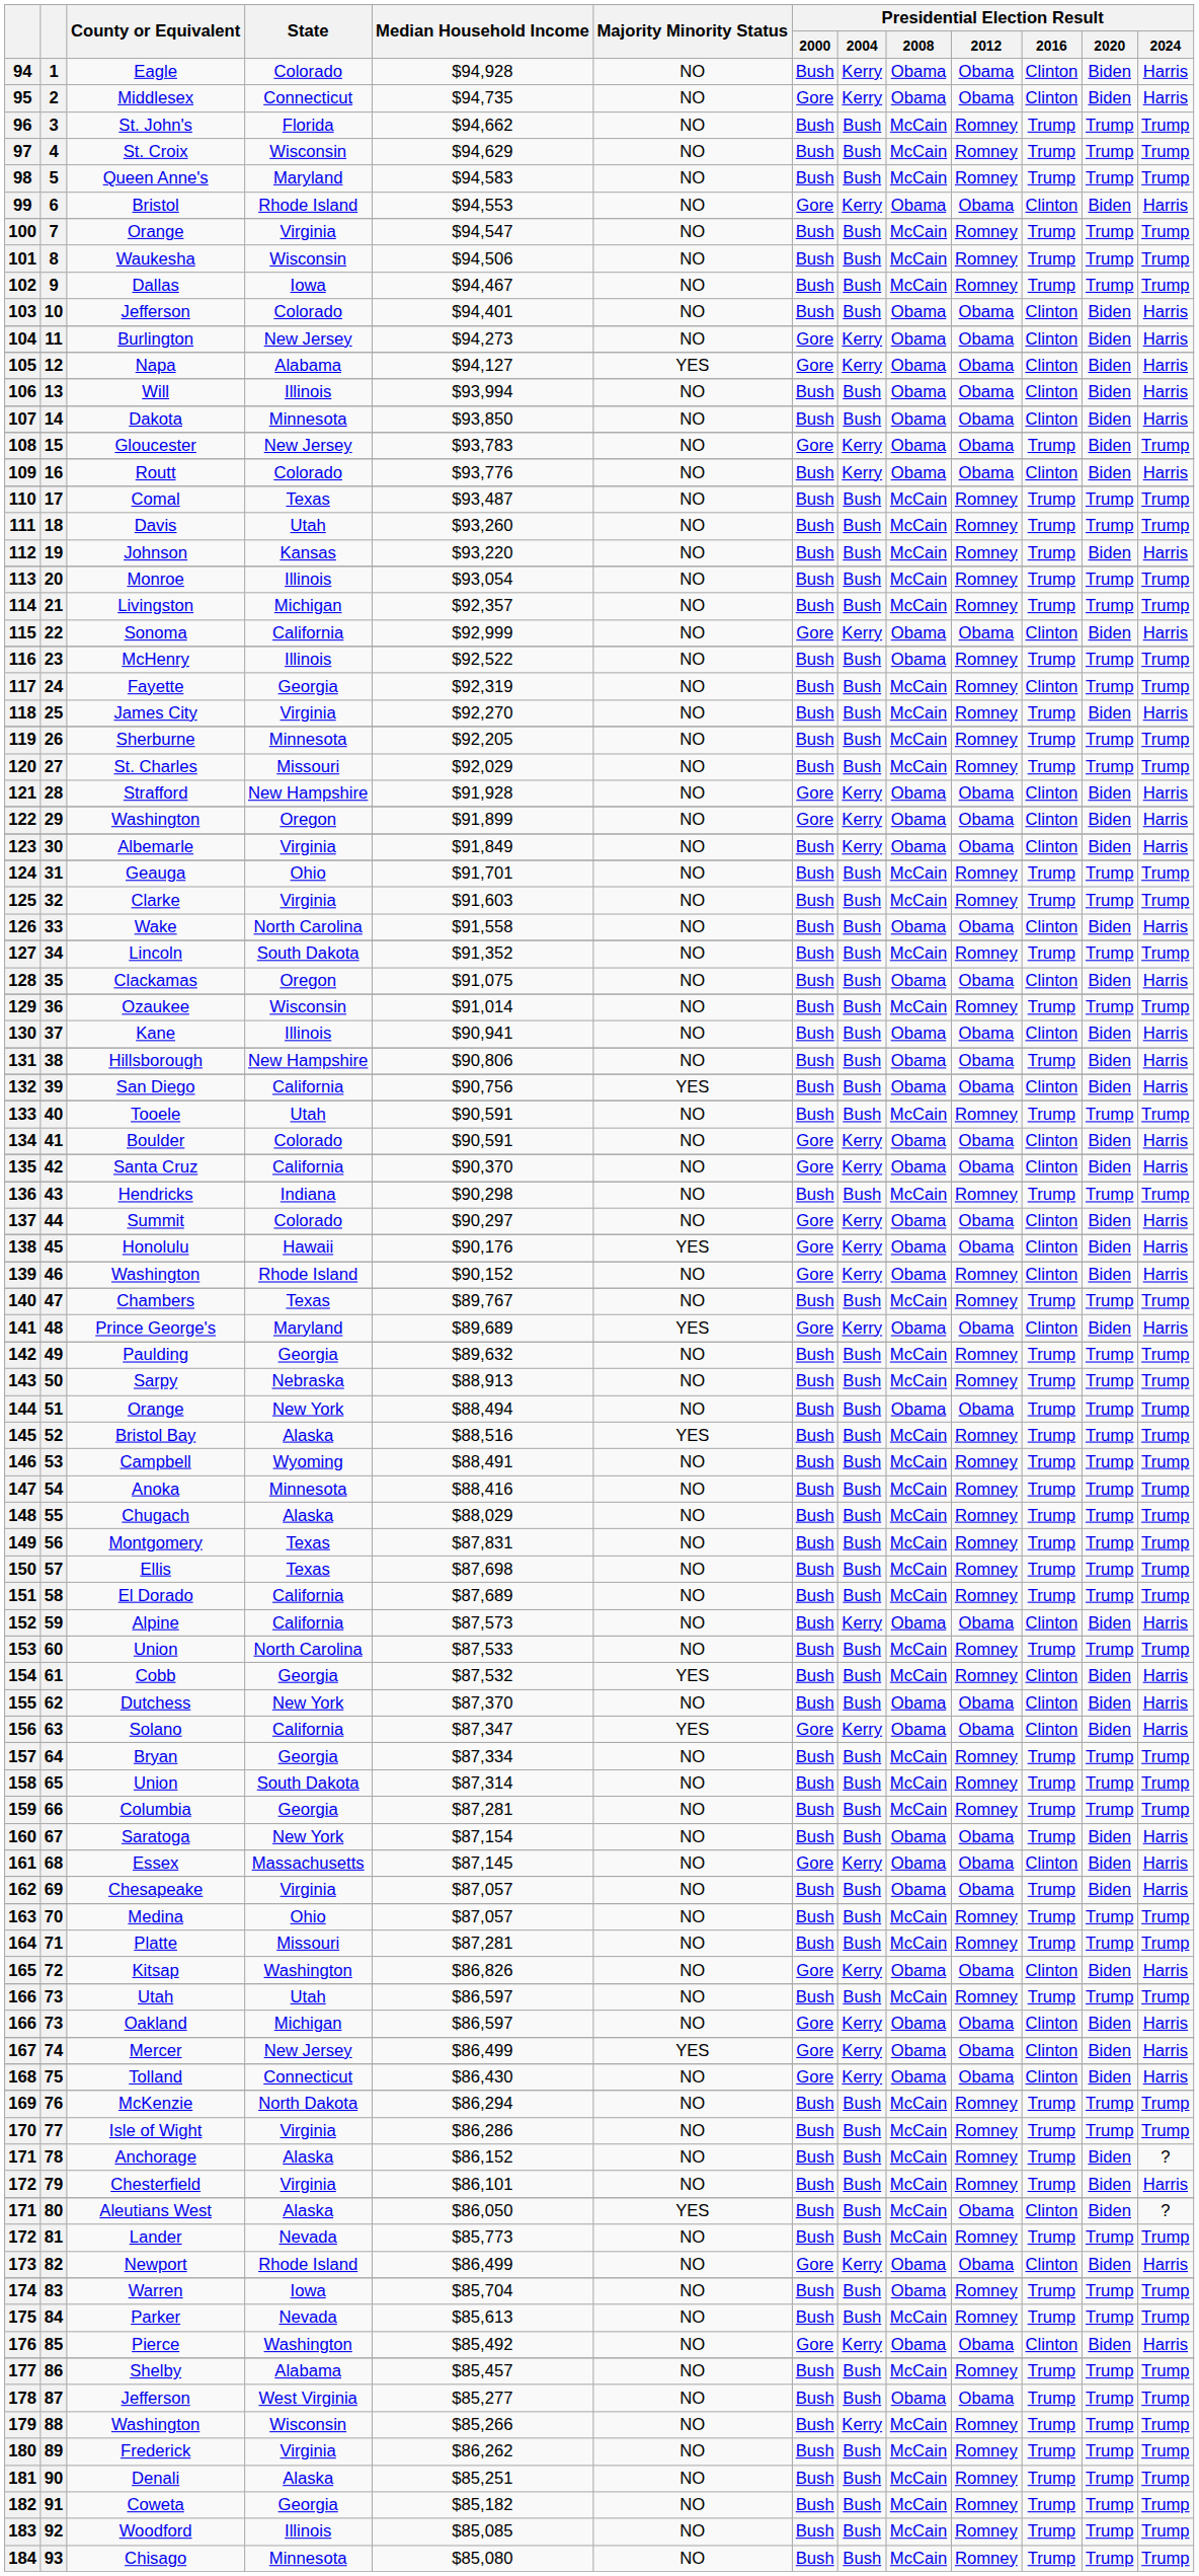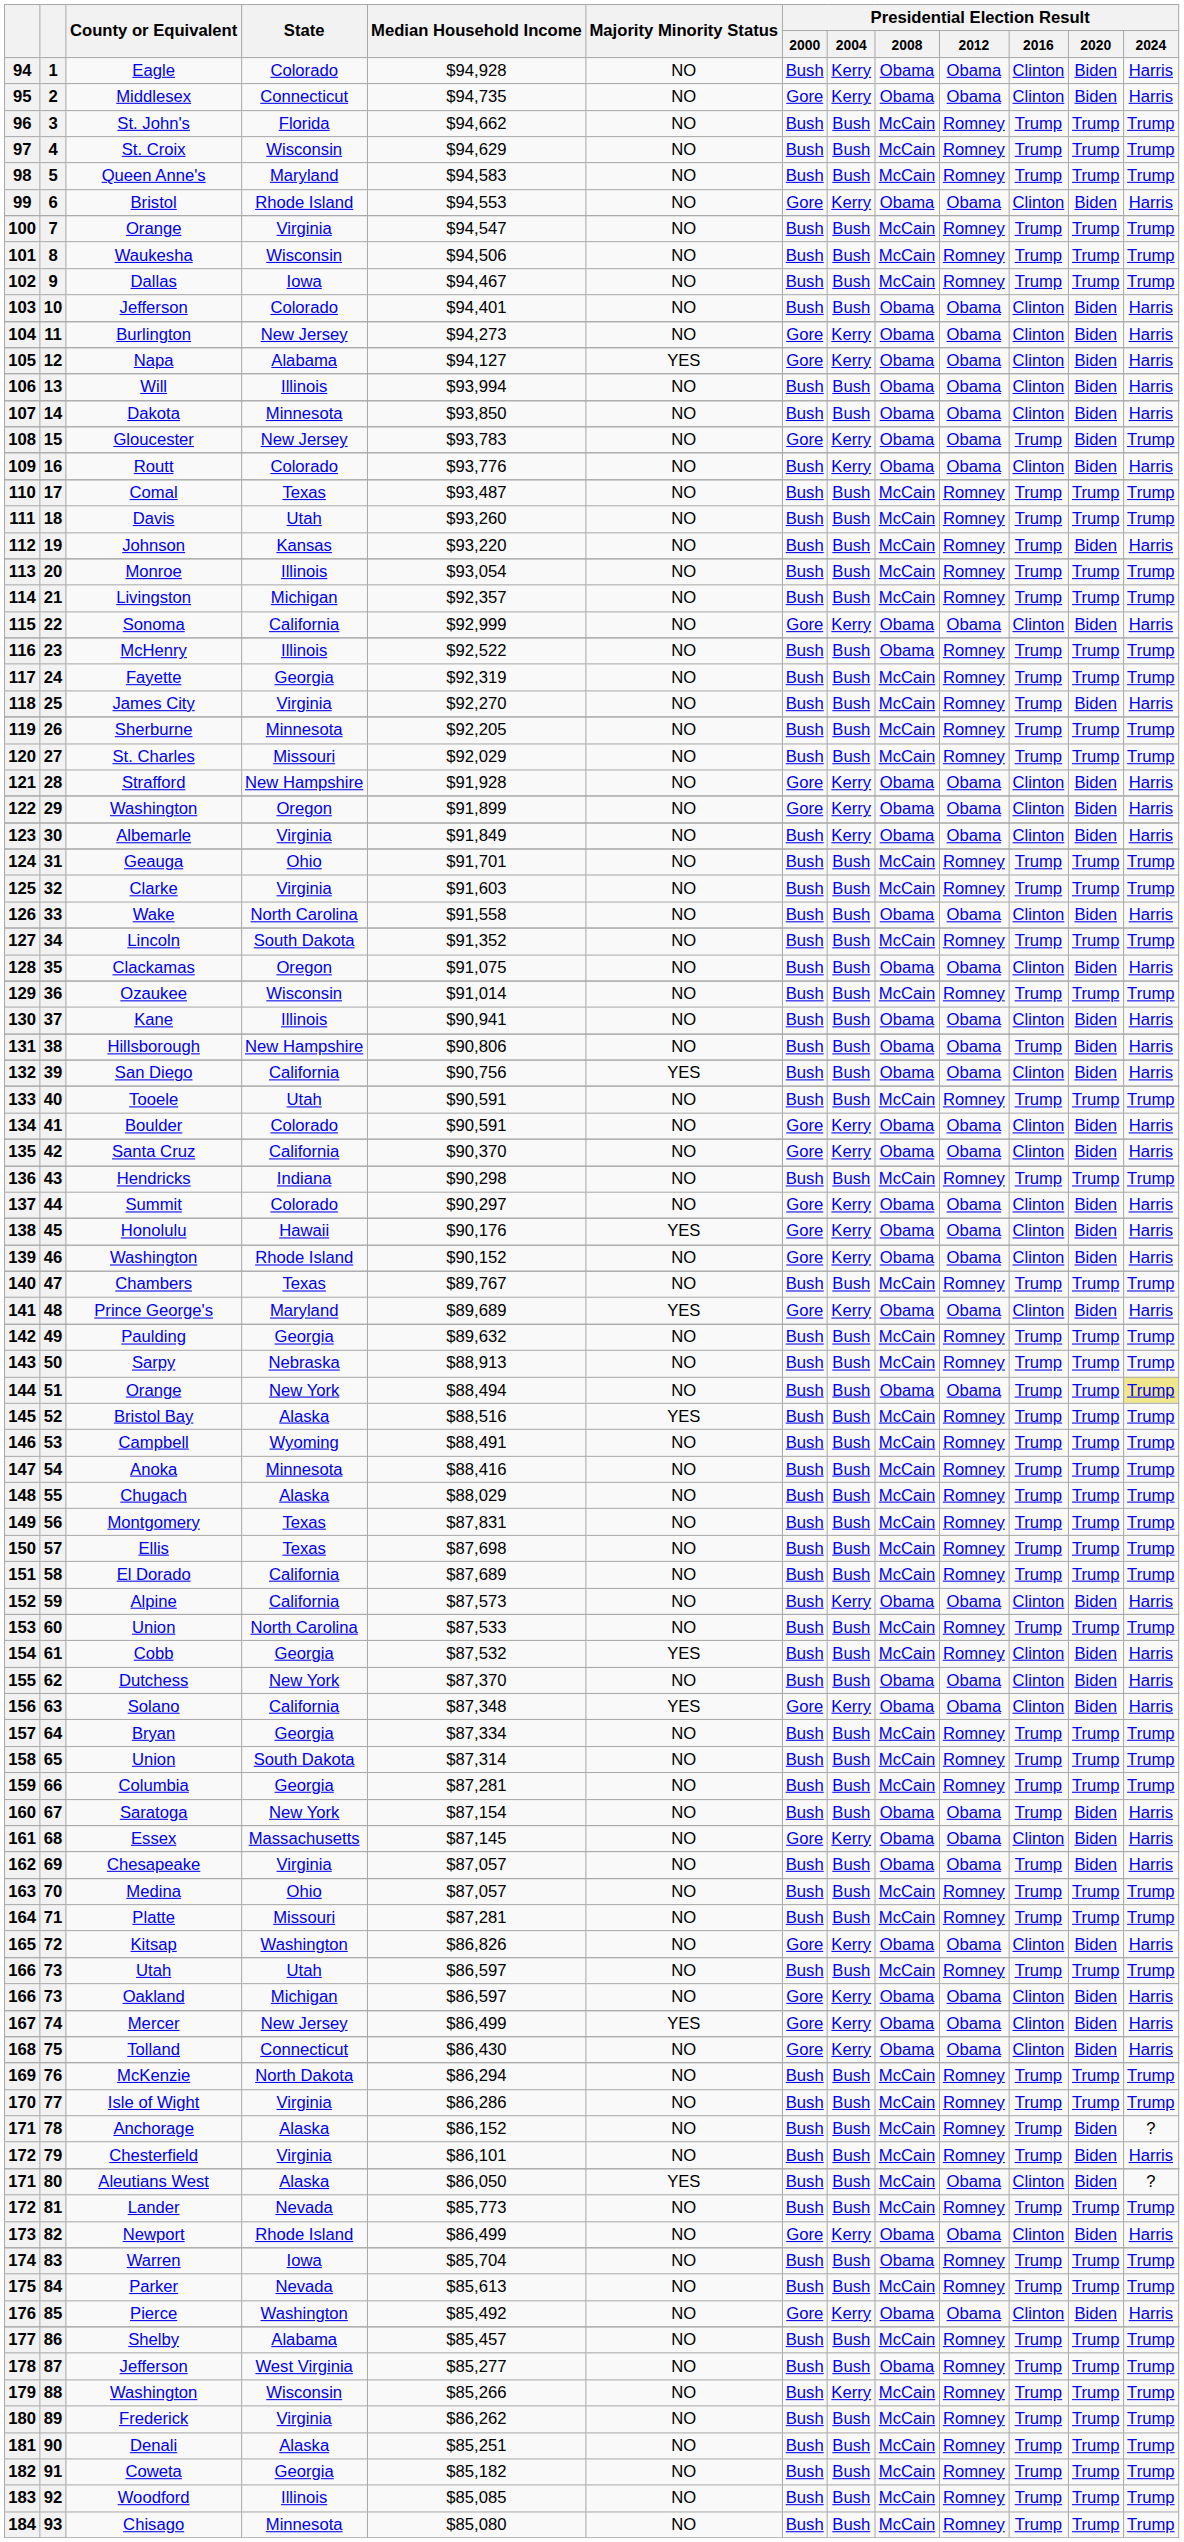24 | Presidential Election Result / 2016: Clinton -> Trump
46 | Presidential Election Result / 2012: Romney -> Obama
51 | Presidential Election Result / 2024: no background -> khaki background
63 | Median Household Income: $87,347 -> $87,348
87 | Presidential Election Result / 2012: Obama -> Romney
